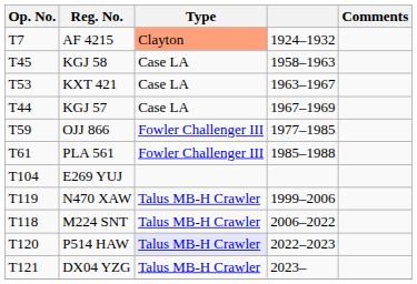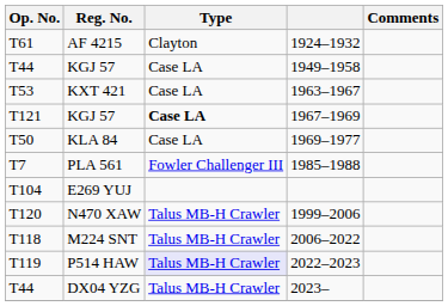AF 4215 | Op. No.: T7 -> T61
AF 4215 | Type: lightsalmon background -> no background
+ row: T44 | KGJ 57 | Case LA | 1949–1958
- row: T45 | KGJ 58 | Case LA | 1958–1963
KGJ 57 / 1967–1969 | Op. No.: T44 -> T121
KGJ 57 / 1967–1969 | Type: normal -> bold
+ row: T50 | KLA 84 | Case LA | 1969–1977
- row: T59 | OJJ 866 | Fowler Challenger III | 1977–1985
PLA 561 | Op. No.: T61 -> T7
N470 XAW | Op. No.: T119 -> T120
P514 HAW | Op. No.: T120 -> T119
DX04 YZG | Op. No.: T121 -> T44
